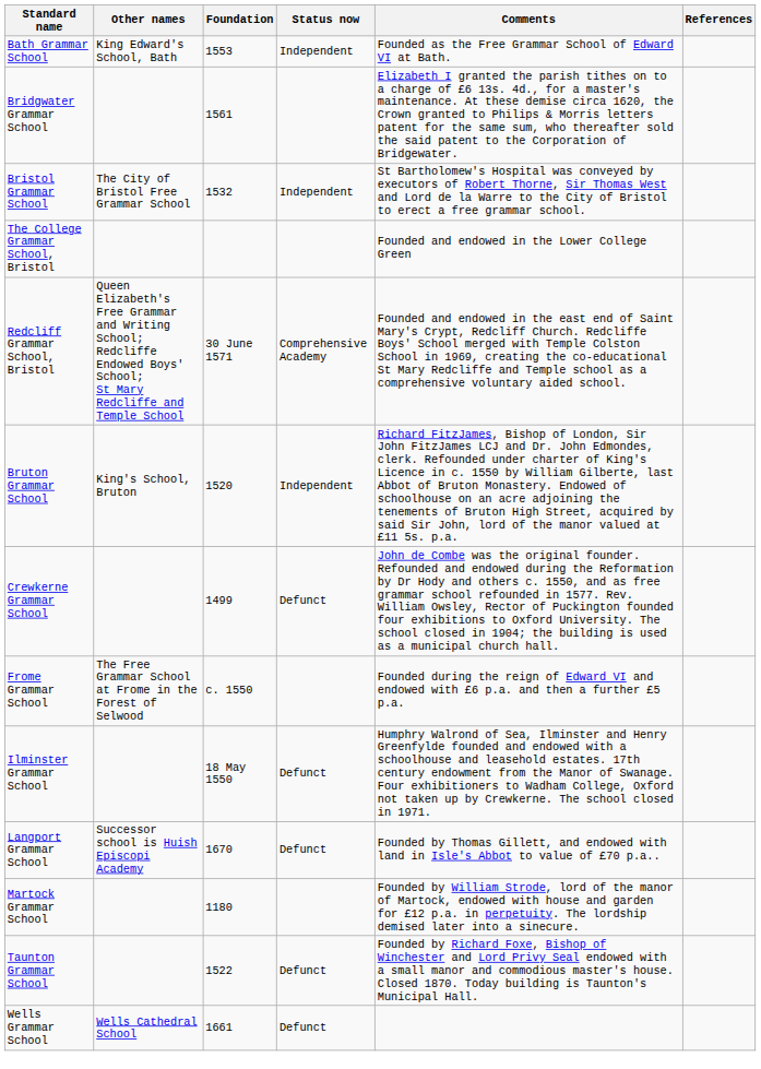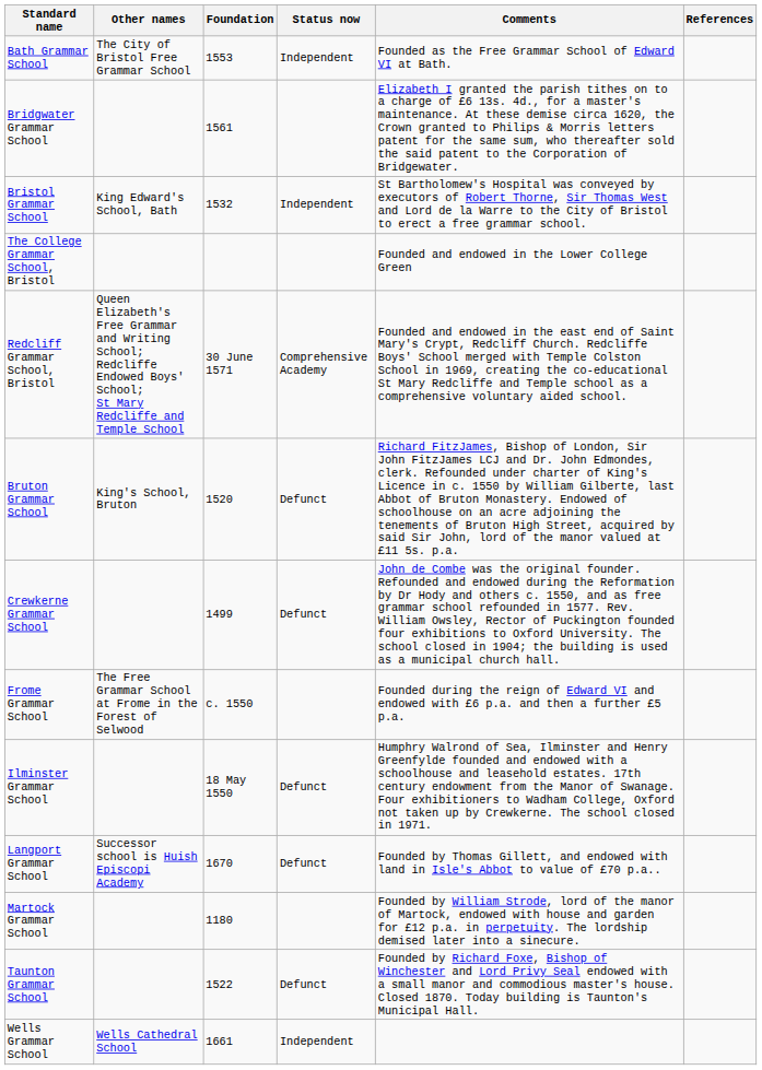Bath Grammar School | Other names: King Edward's School, Bath -> The City of Bristol Free Grammar School
Bristol Grammar School | Other names: The City of Bristol Free Grammar School -> King Edward's School, Bath
Bruton Grammar School | Status now: Independent -> Defunct
Wells Grammar School | Status now: Defunct -> Independent
